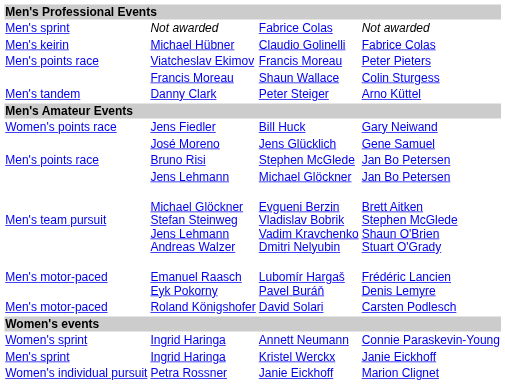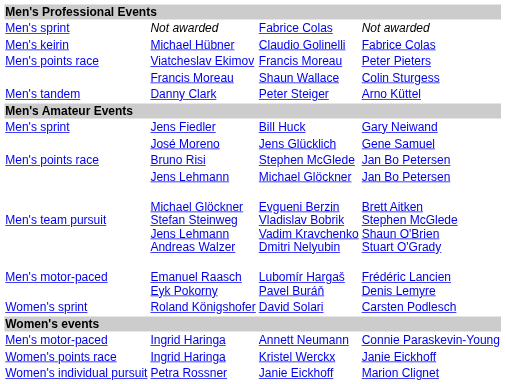Bill Huck | column 1: Women's points race -> Men's sprint
David Solari | column 1: Men's motor-paced -> Women's sprint
Annett Neumann | column 1: Women's sprint -> Men's motor-paced
Kristel Werckx | column 1: Men's sprint -> Women's points race
